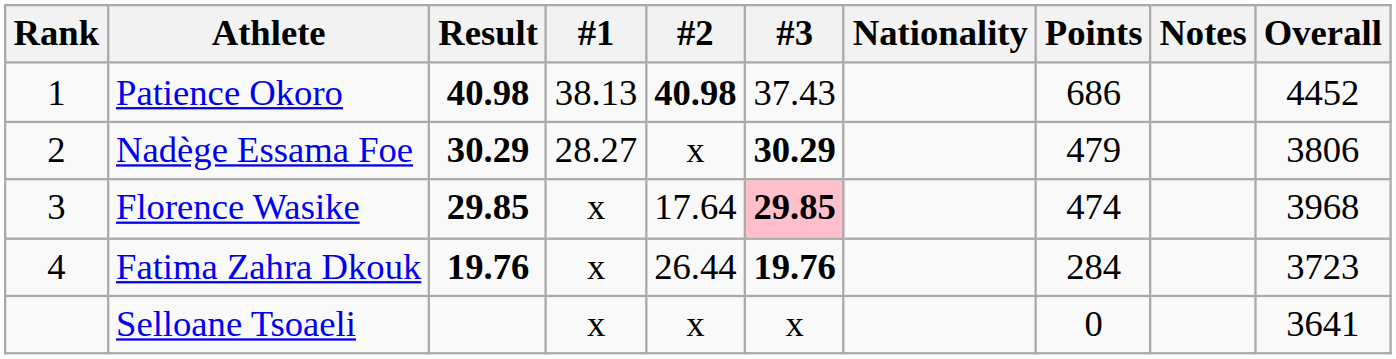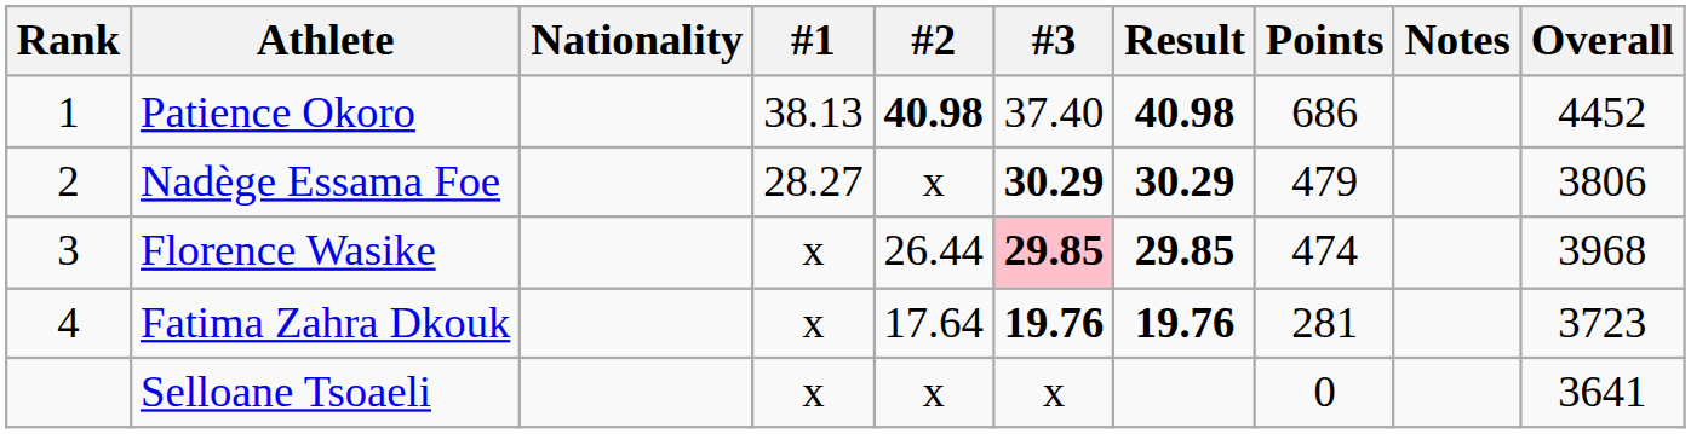columns swapped: Nationality <-> Result
Patience Okoro | #3: 37.43 -> 37.40
Florence Wasike | #2: 17.64 -> 26.44
Fatima Zahra Dkouk | #2: 26.44 -> 17.64
Fatima Zahra Dkouk | Points: 284 -> 281
